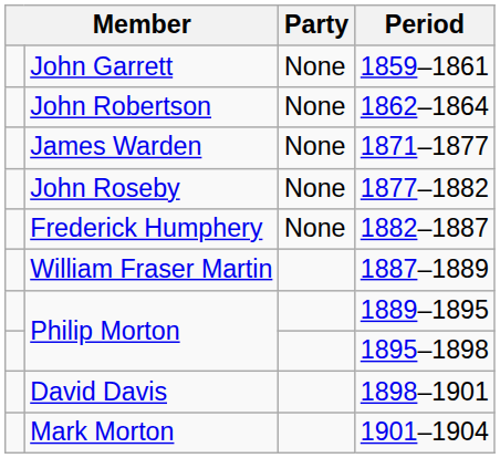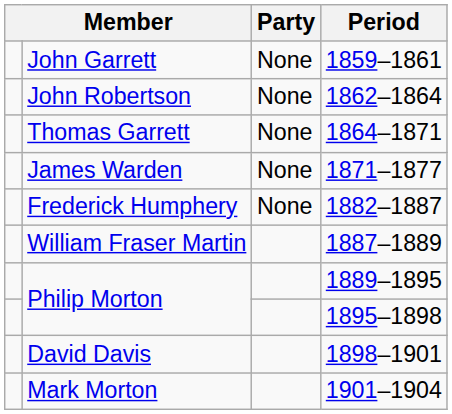+ row: Thomas Garrett | None | 1864–1871
- row: John Roseby | None | 1877–1882
